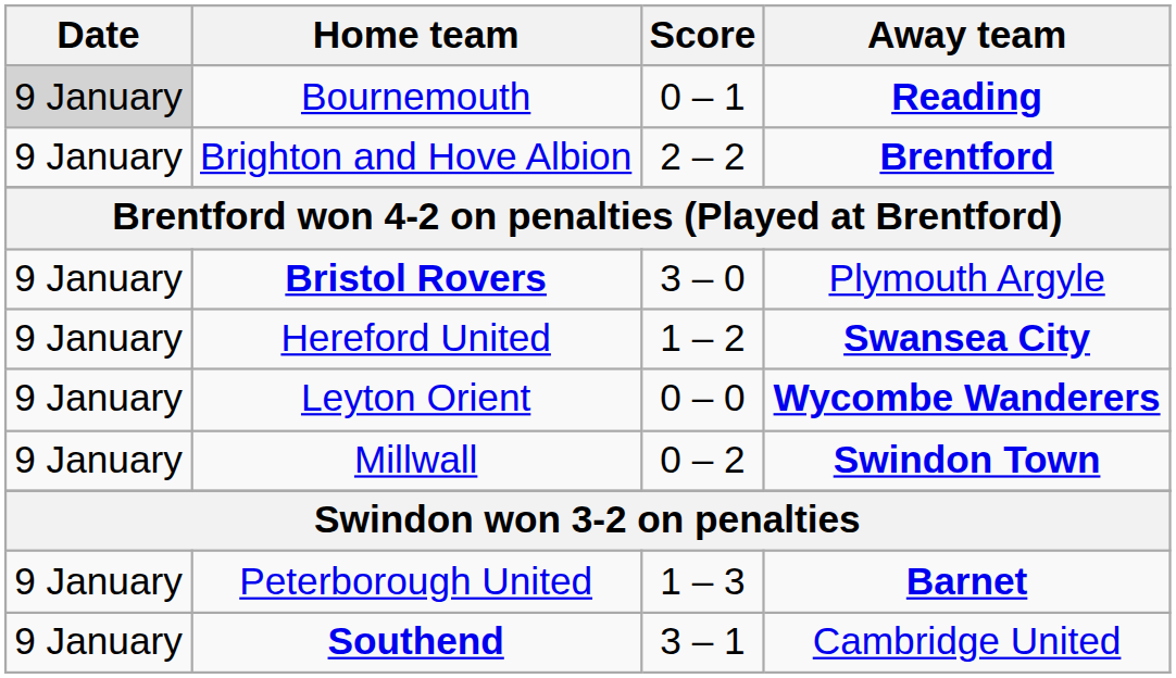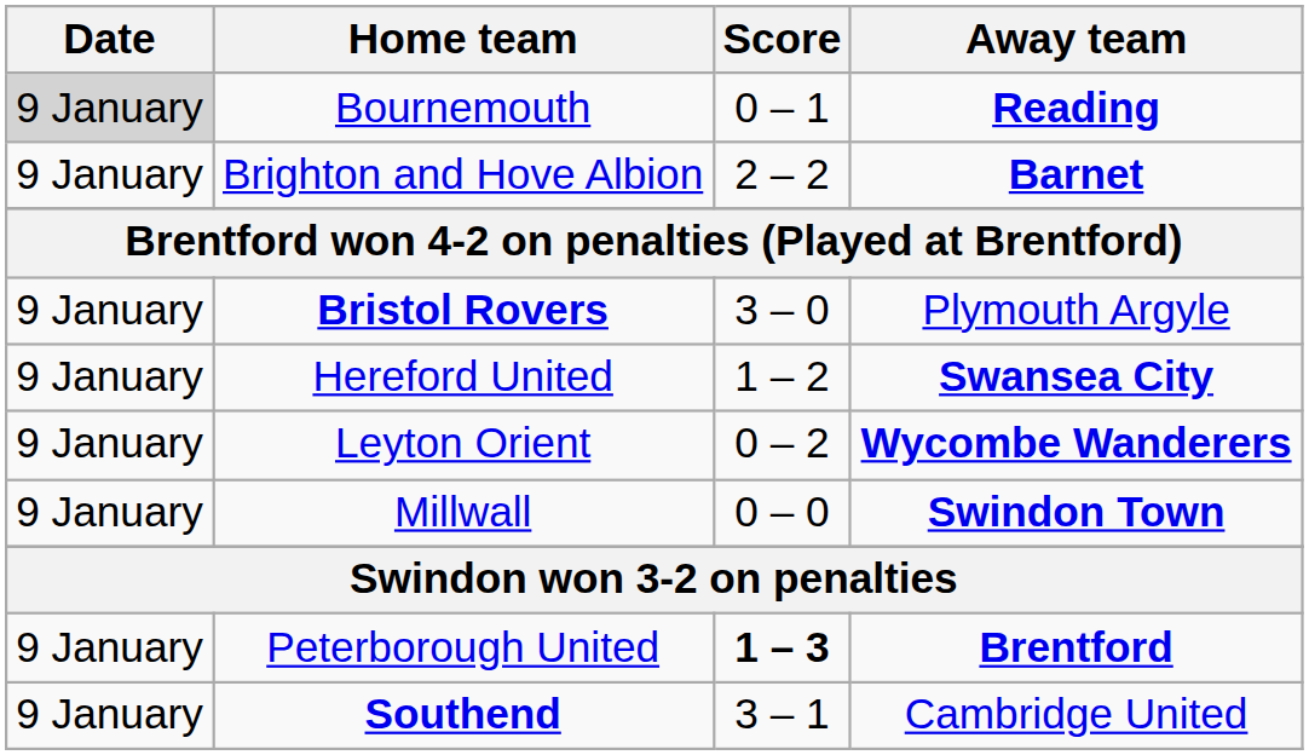Brighton and Hove Albion | Away team: Brentford -> Barnet
Leyton Orient | Score: 0 – 0 -> 0 – 2
Millwall | Score: 0 – 2 -> 0 – 0
Peterborough United | Score: normal -> bold
Peterborough United | Away team: Barnet -> Brentford
